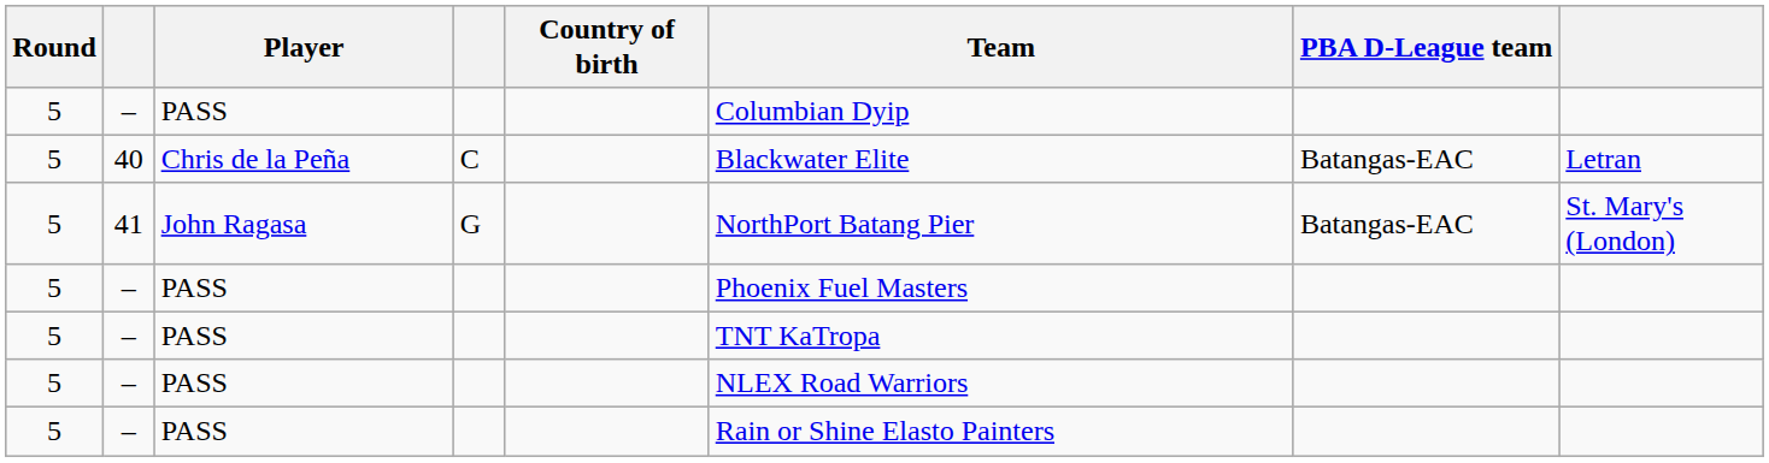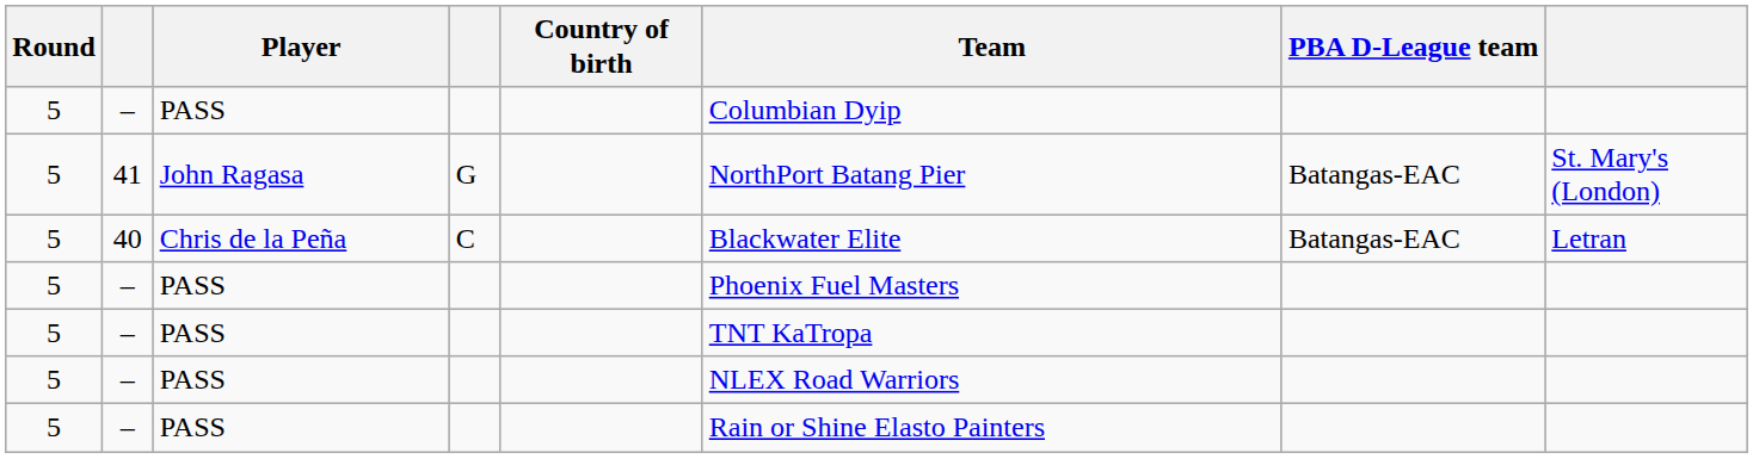rows swapped: 40 <-> 41
